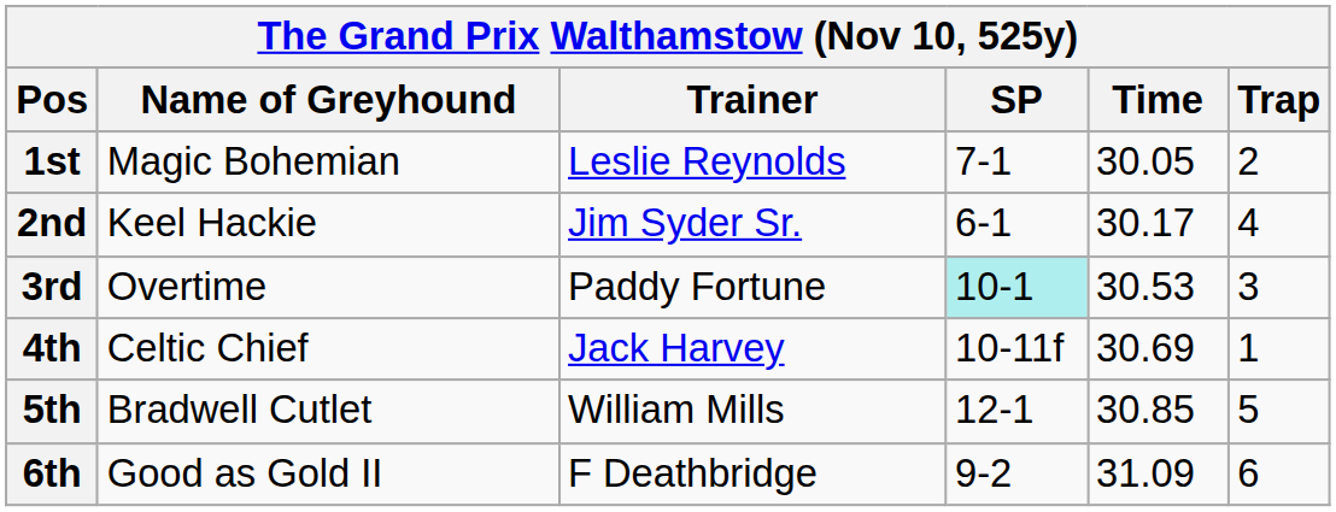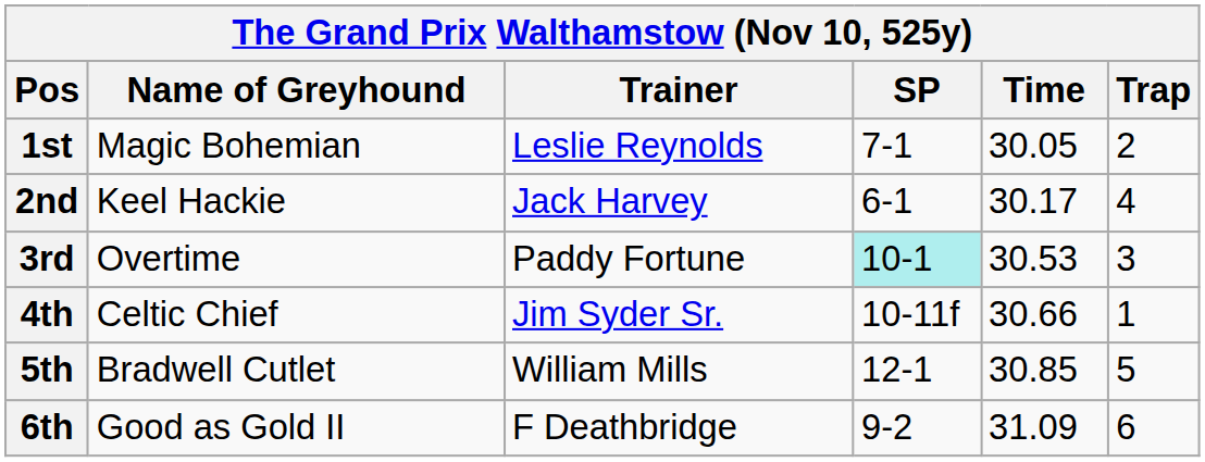2nd | Trainer: Jim Syder Sr. -> Jack Harvey
4th | Trainer: Jack Harvey -> Jim Syder Sr.
4th | Time: 30.69 -> 30.66
